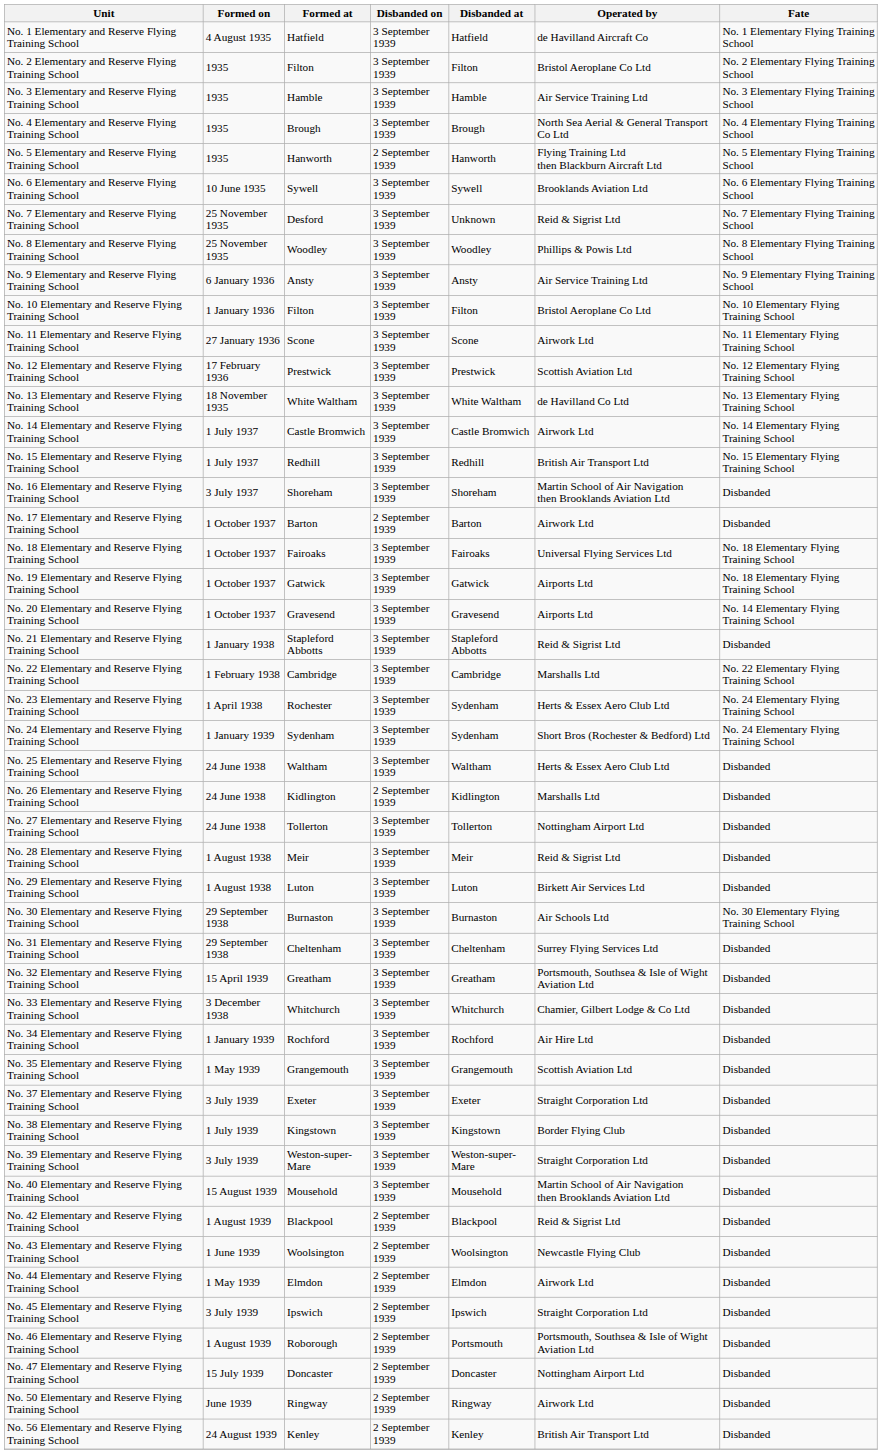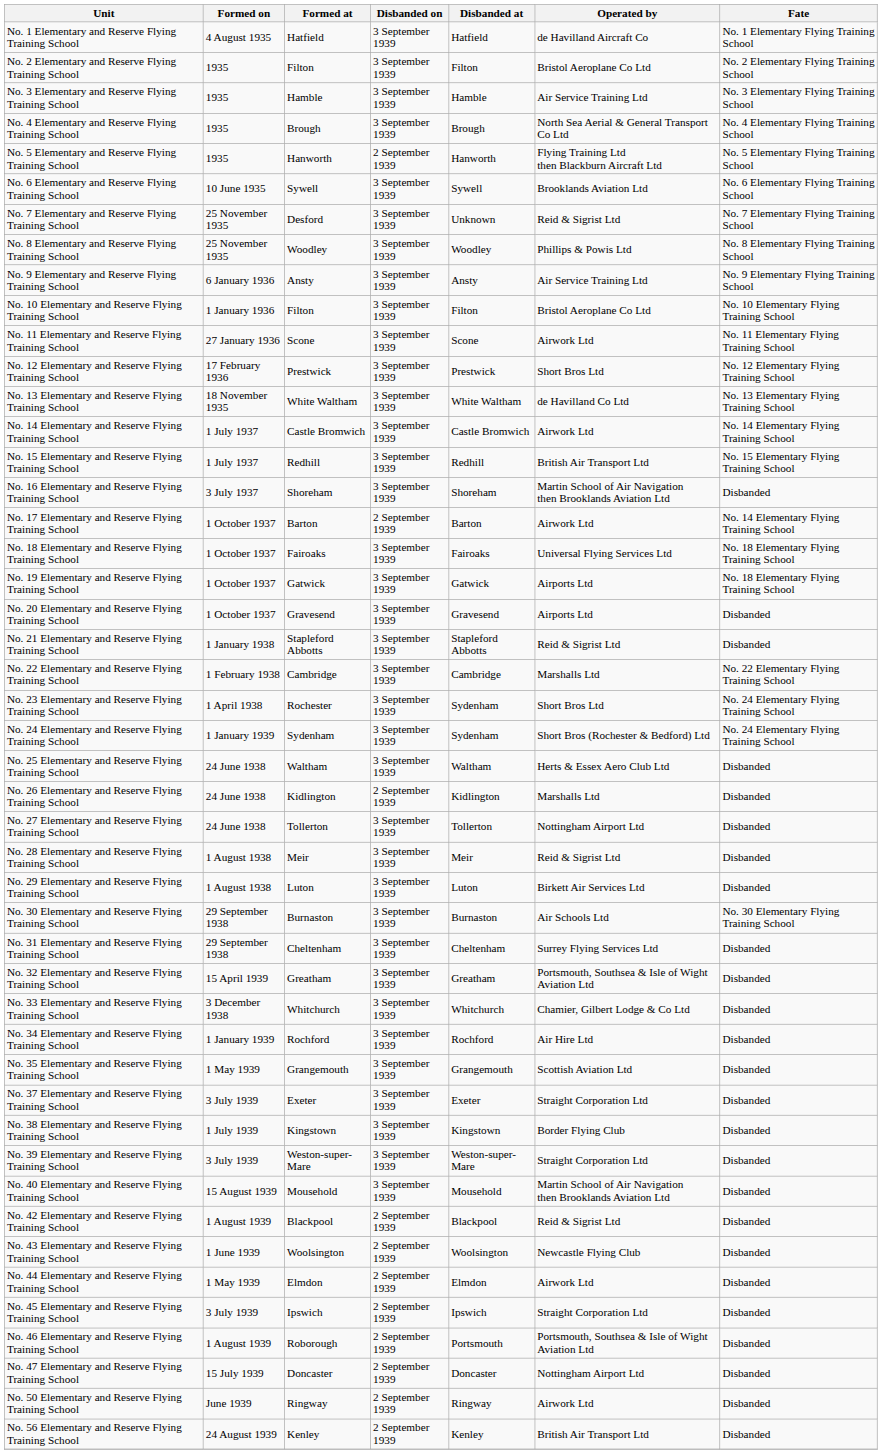No. 12 Elementary and Reserve Flying Training School | Operated by: Scottish Aviation Ltd -> Short Bros Ltd
No. 17 Elementary and Reserve Flying Training School | Fate: Disbanded -> No. 14 Elementary Flying Training School
No. 20 Elementary and Reserve Flying Training School | Fate: No. 14 Elementary Flying Training School -> Disbanded
No. 23 Elementary and Reserve Flying Training School | Operated by: Herts & Essex Aero Club Ltd -> Short Bros Ltd
